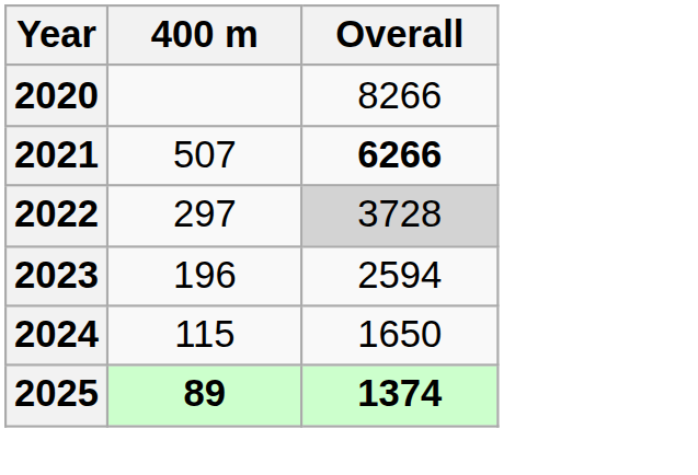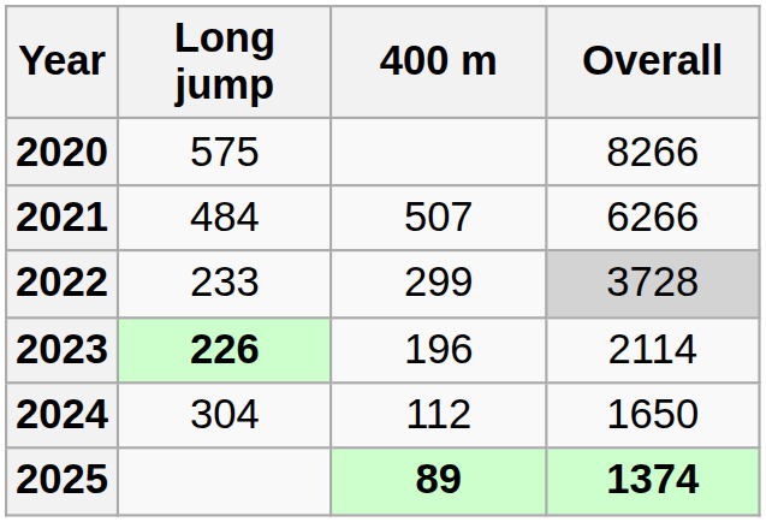+ column: Long jump | 575 | 484 | 233 | 226 | 304
2021 | Overall: bold -> normal
2022 | 400 m: 297 -> 299
2023 | Overall: 2594 -> 2114
2024 | 400 m: 115 -> 112
